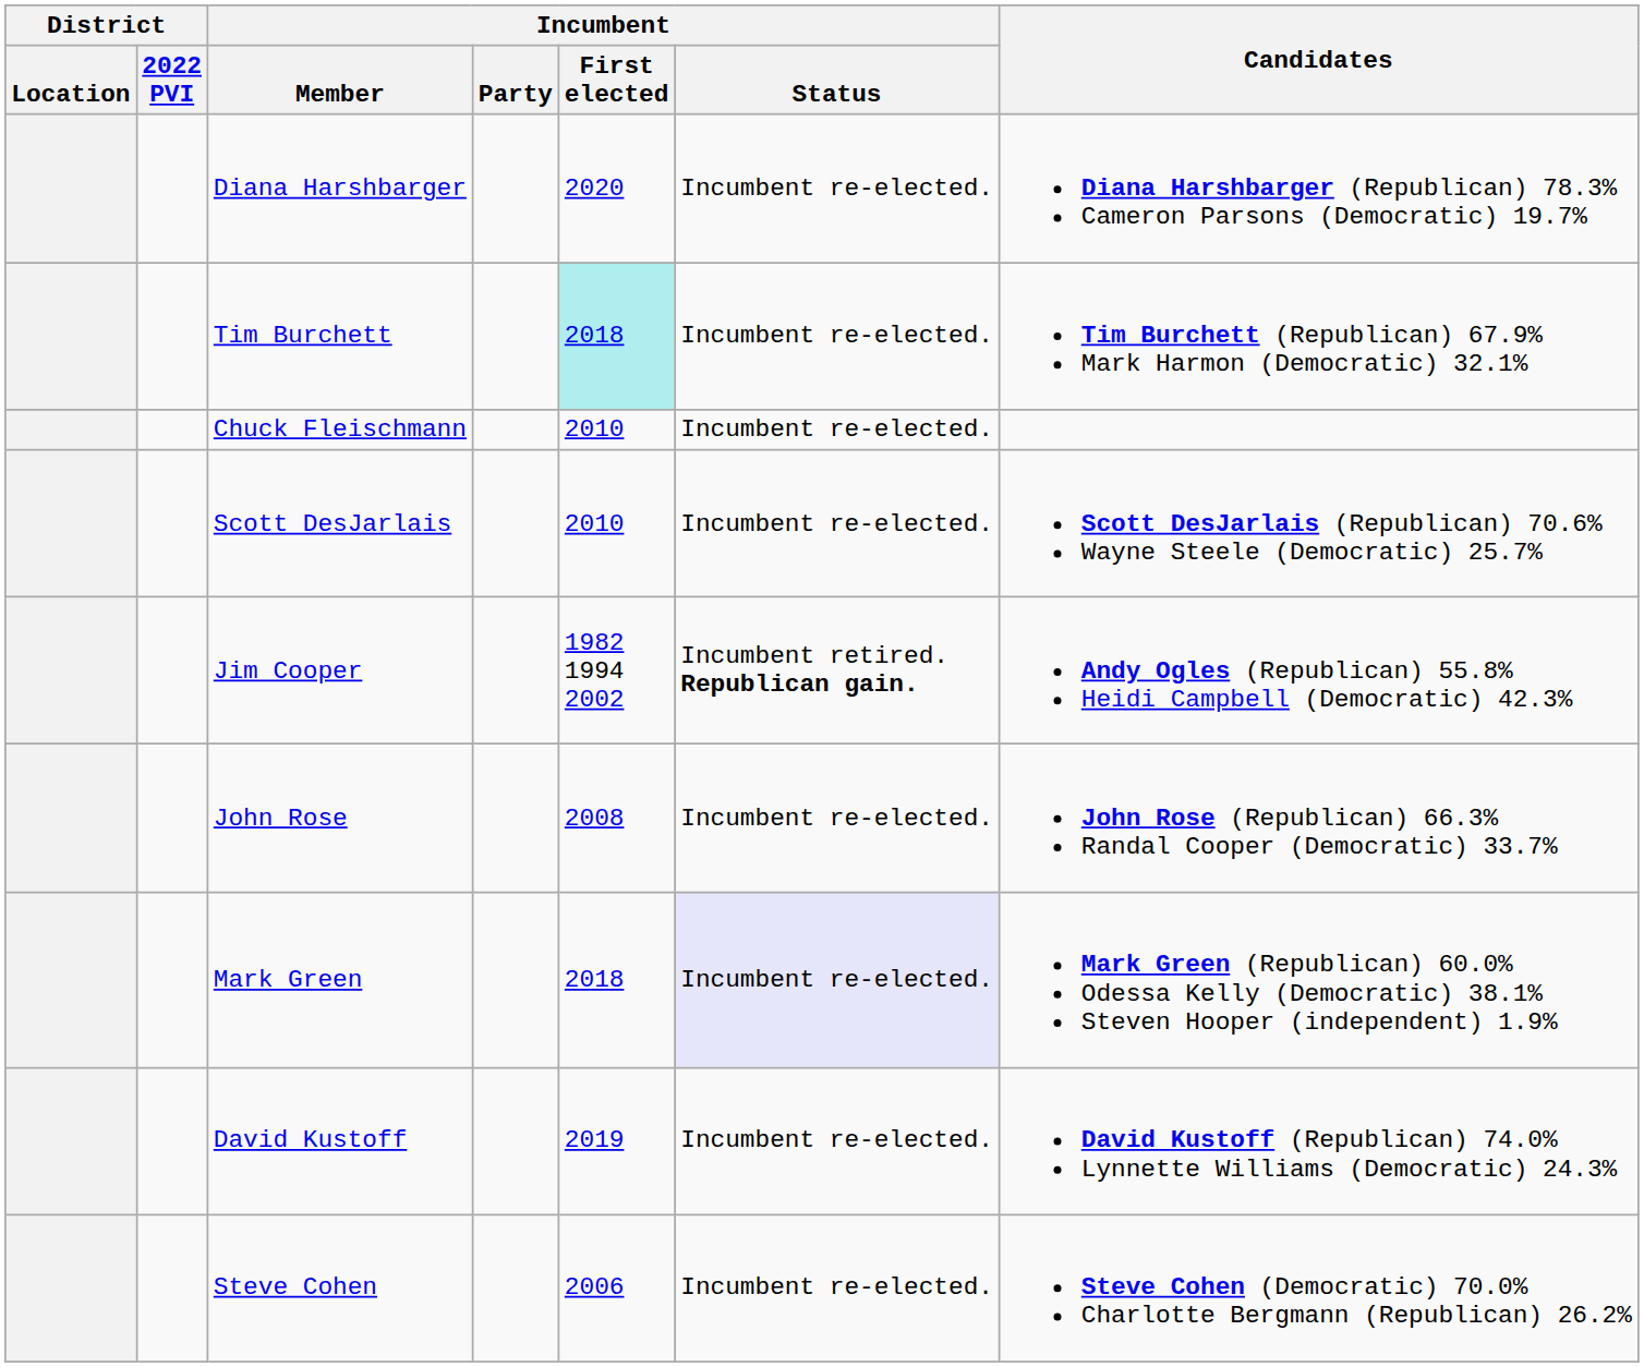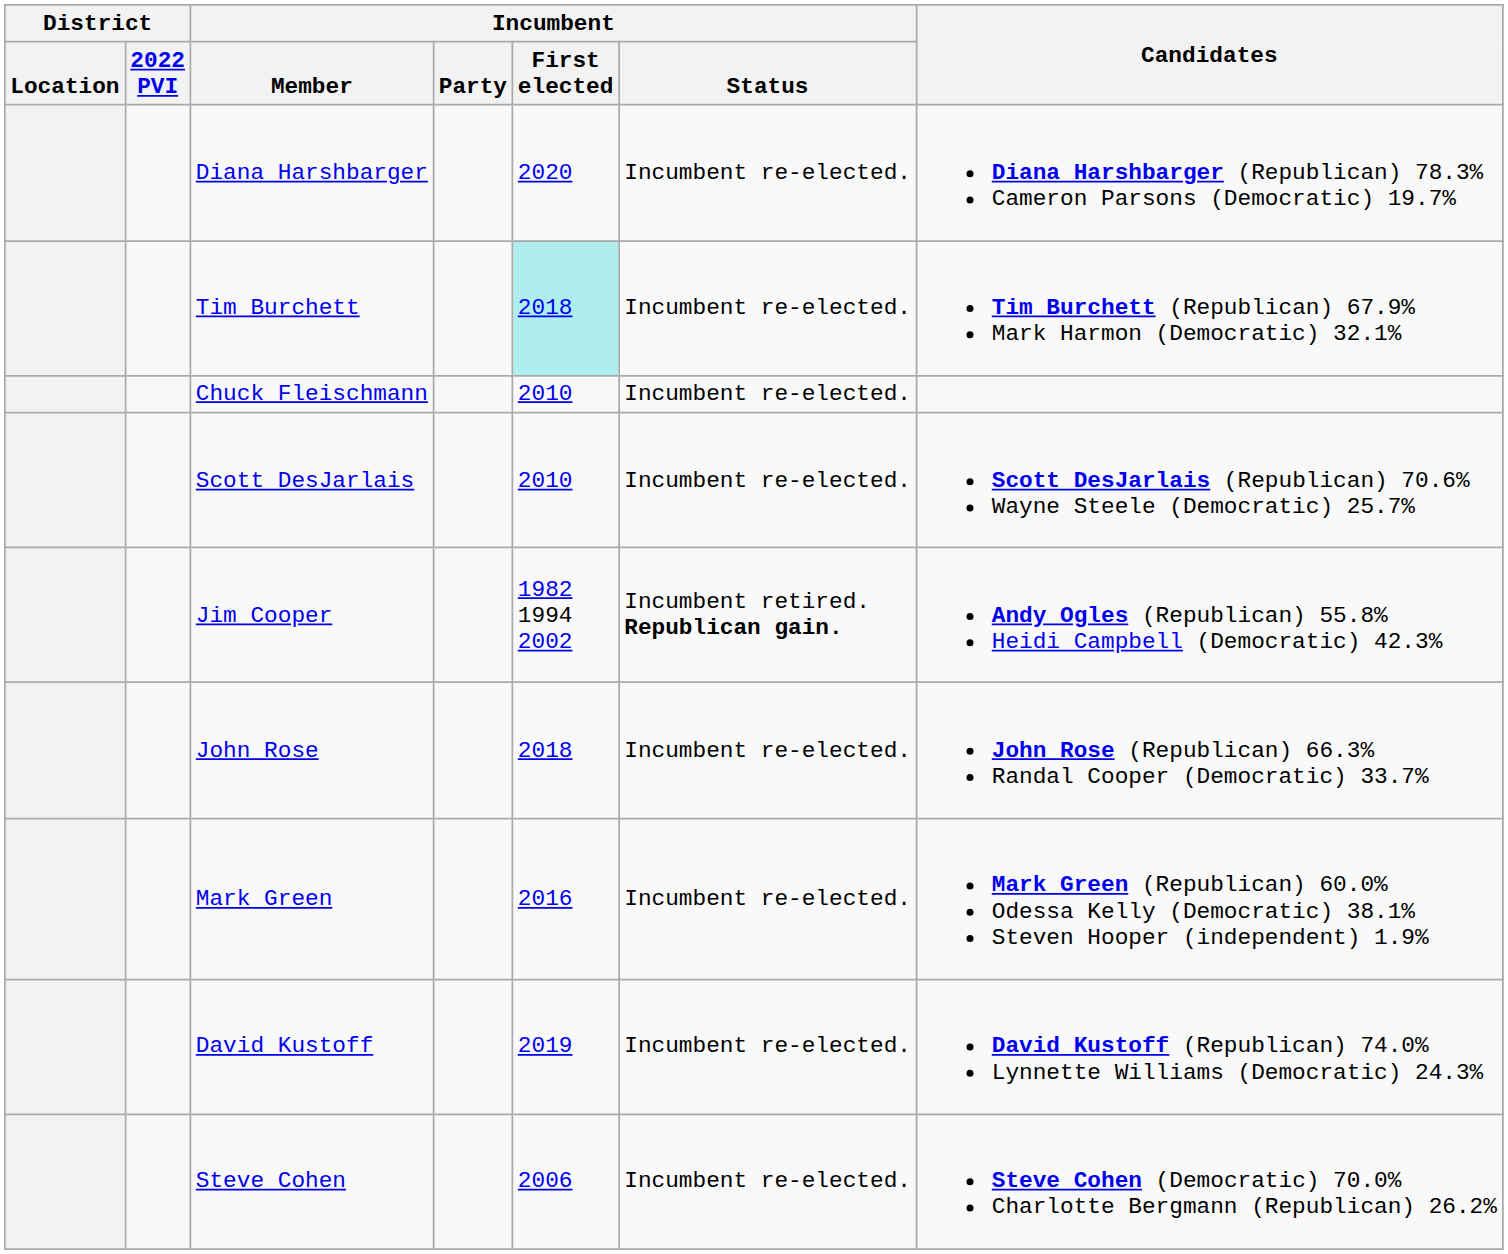John Rose | Incumbent / First elected: 2008 -> 2018
Mark Green | Incumbent / First elected: 2018 -> 2016
Mark Green | Incumbent / Status: lavender background -> no background
